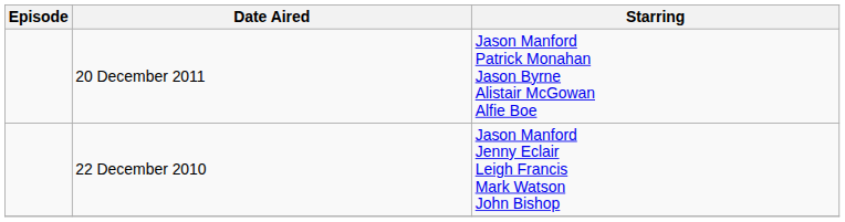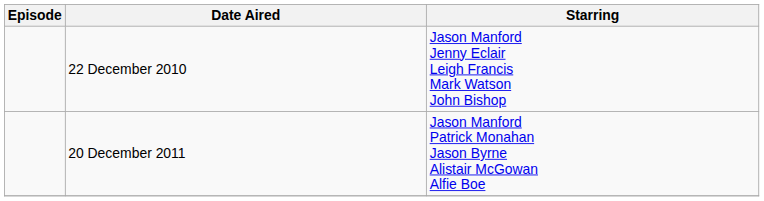rows swapped: 22 December 2010 <-> 20 December 2011
